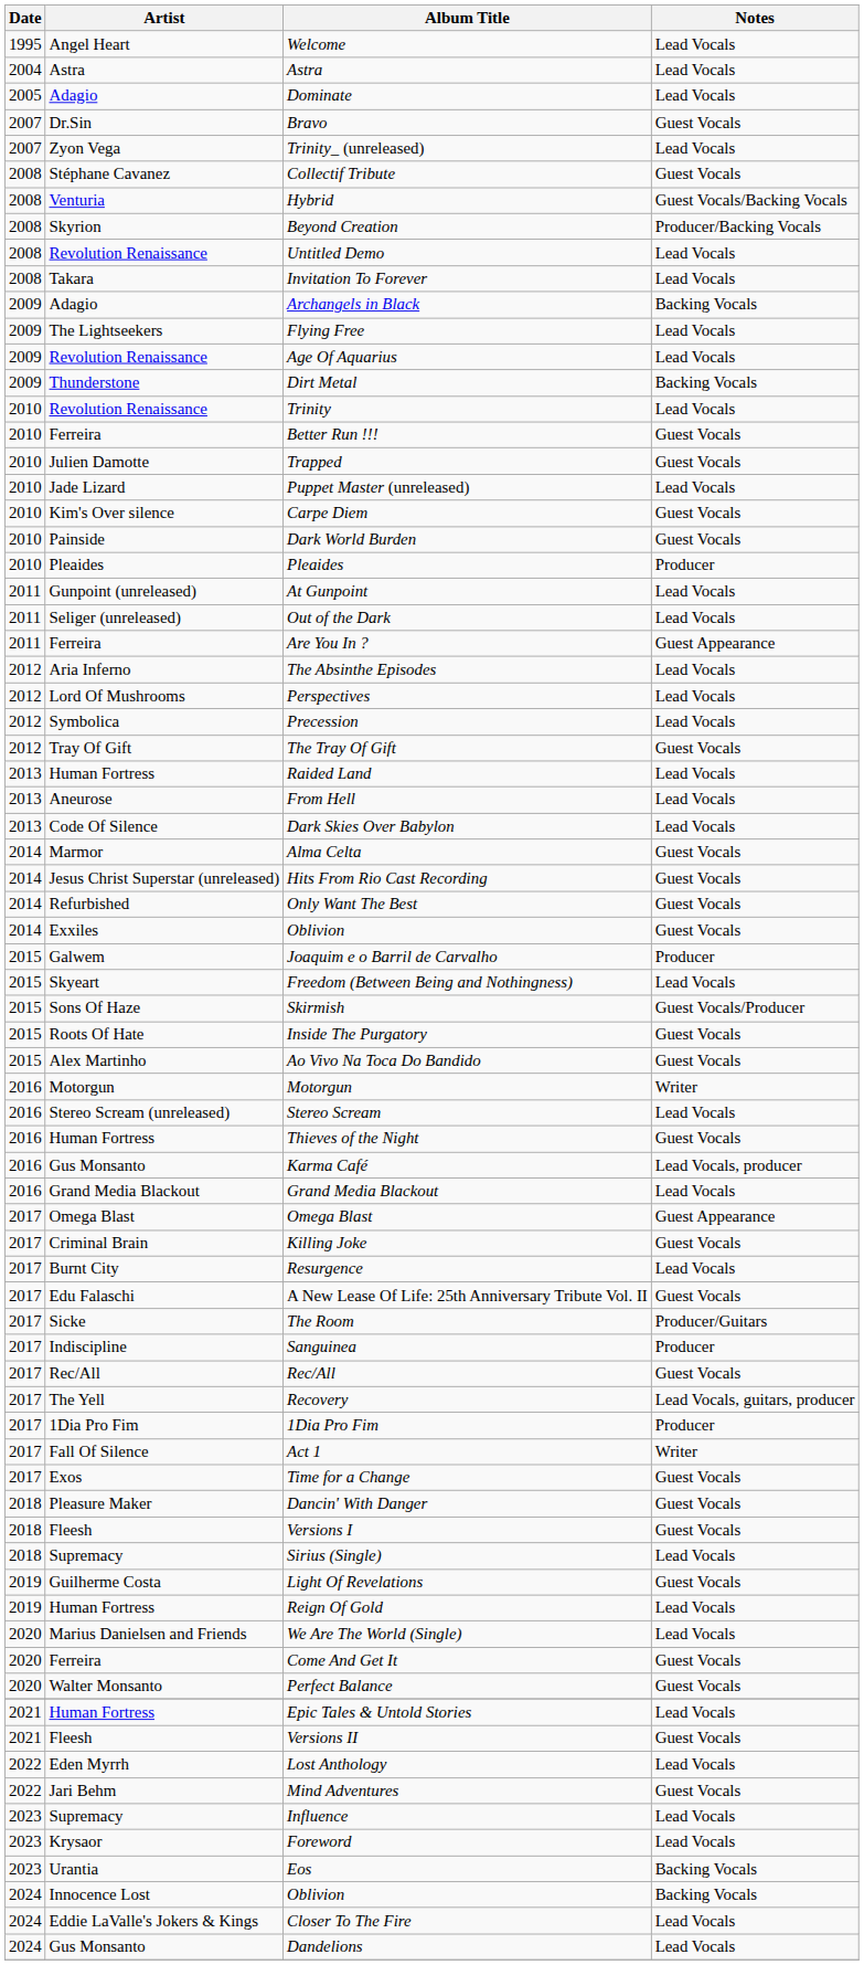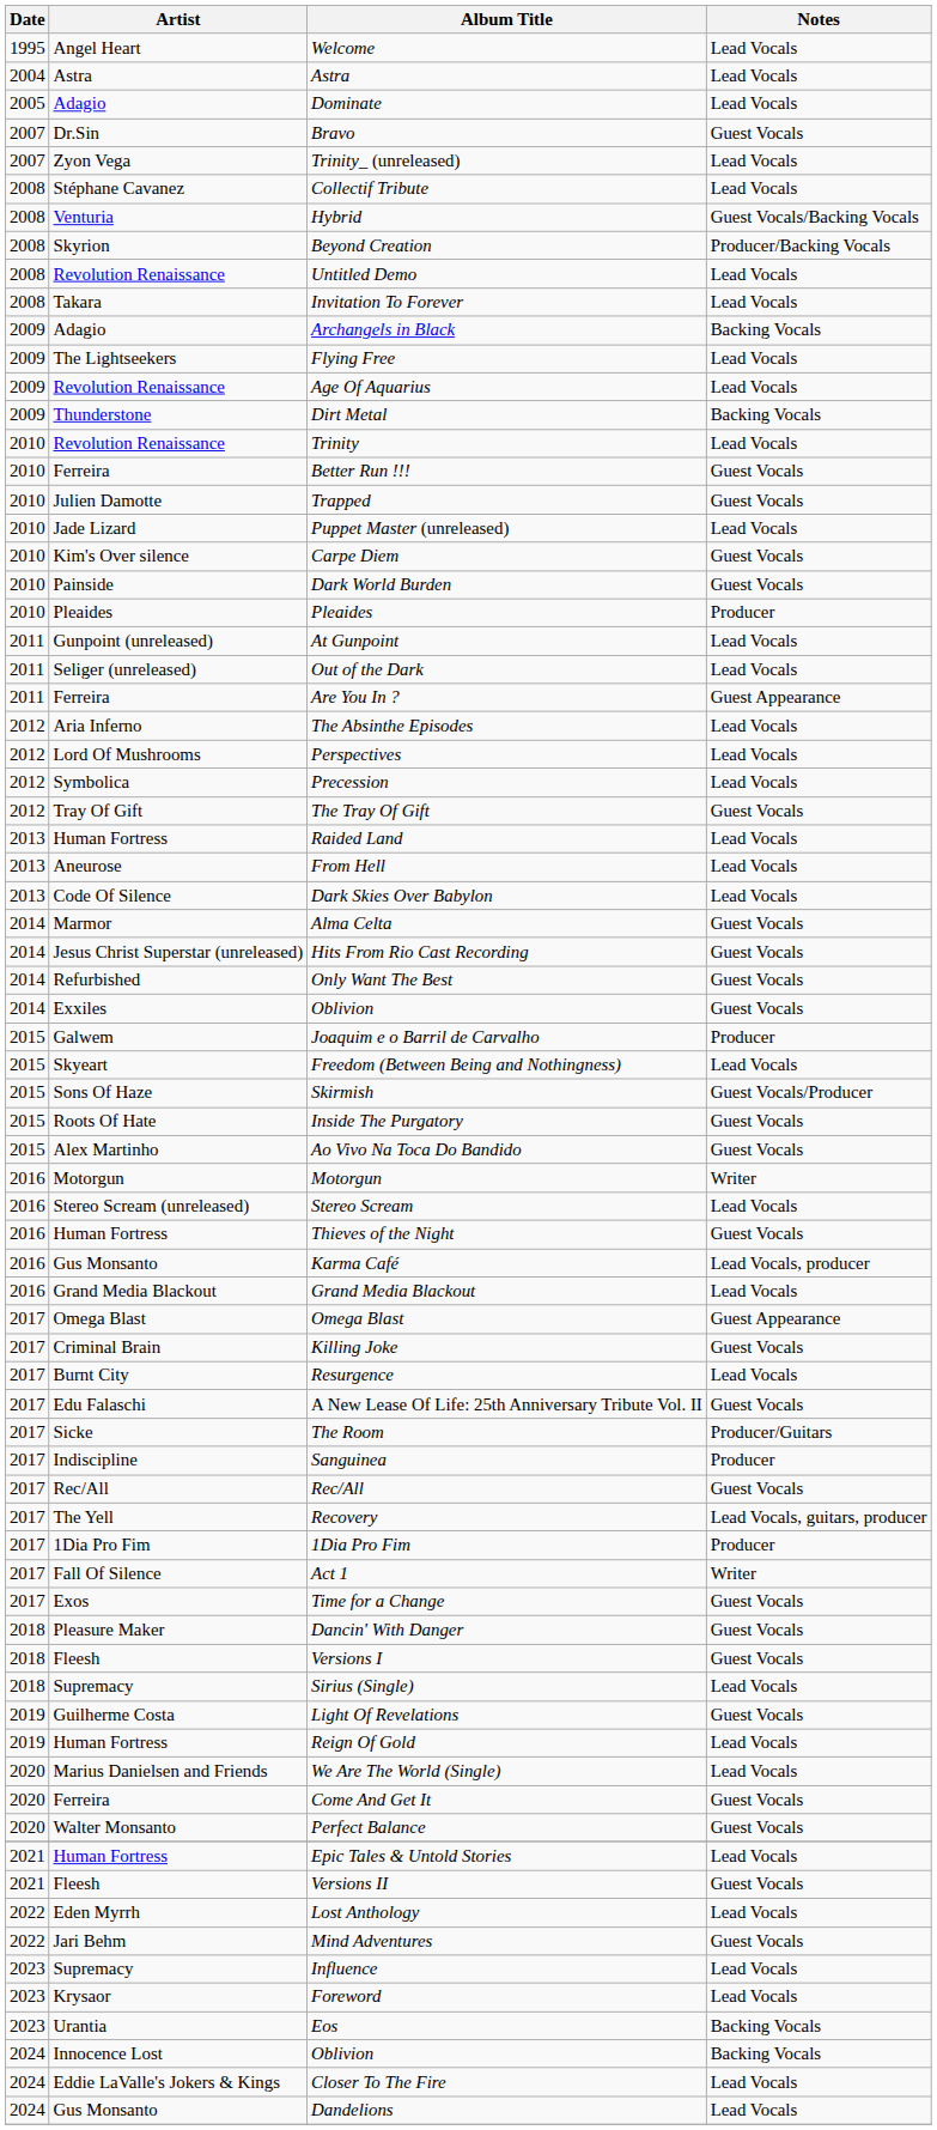Collectif Tribute | Notes: Guest Vocals -> Lead Vocals
